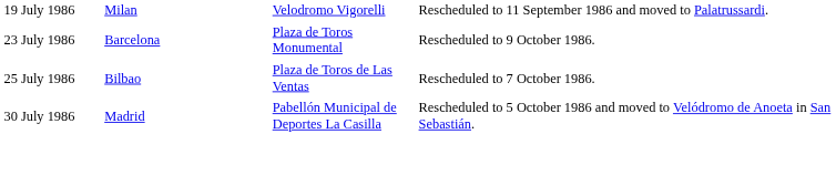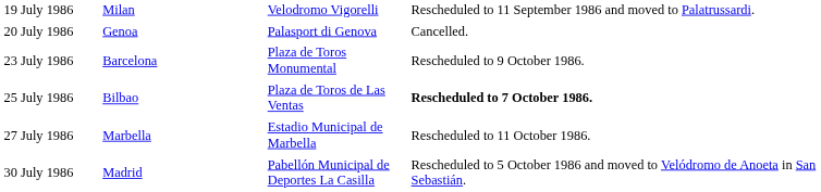+ row: 20 July 1986 | Genoa | Palasport di Genova | Cancelled.
25 July 1986 | column 4: normal -> bold
+ row: 27 July 1986 | Marbella | Estadio Municipal de Marbella | Rescheduled to 11 October 1986.
